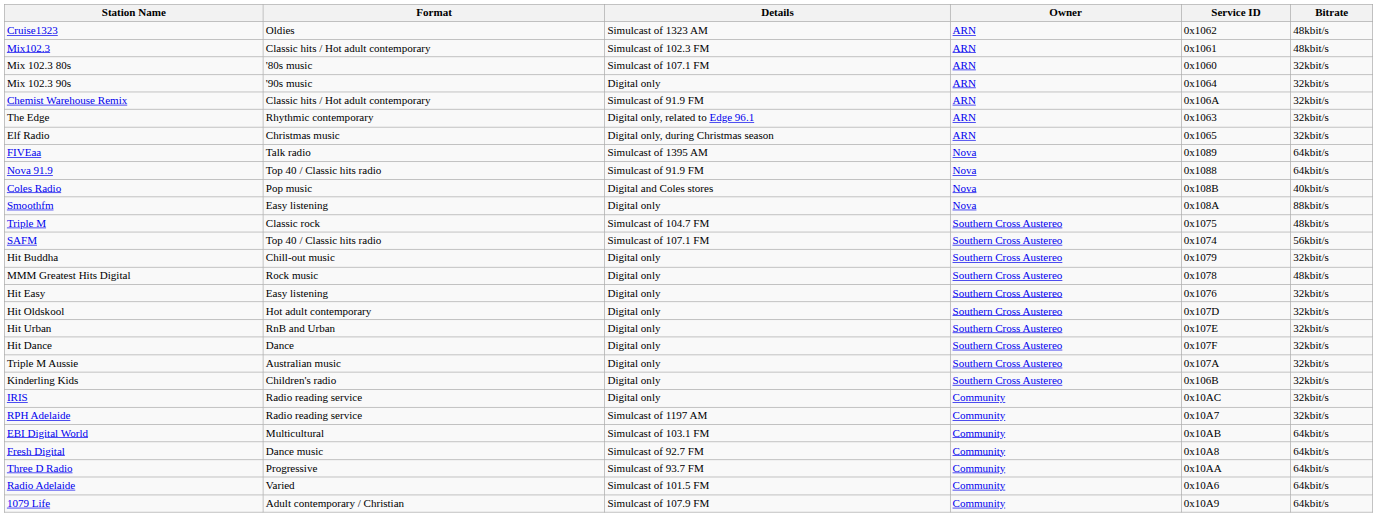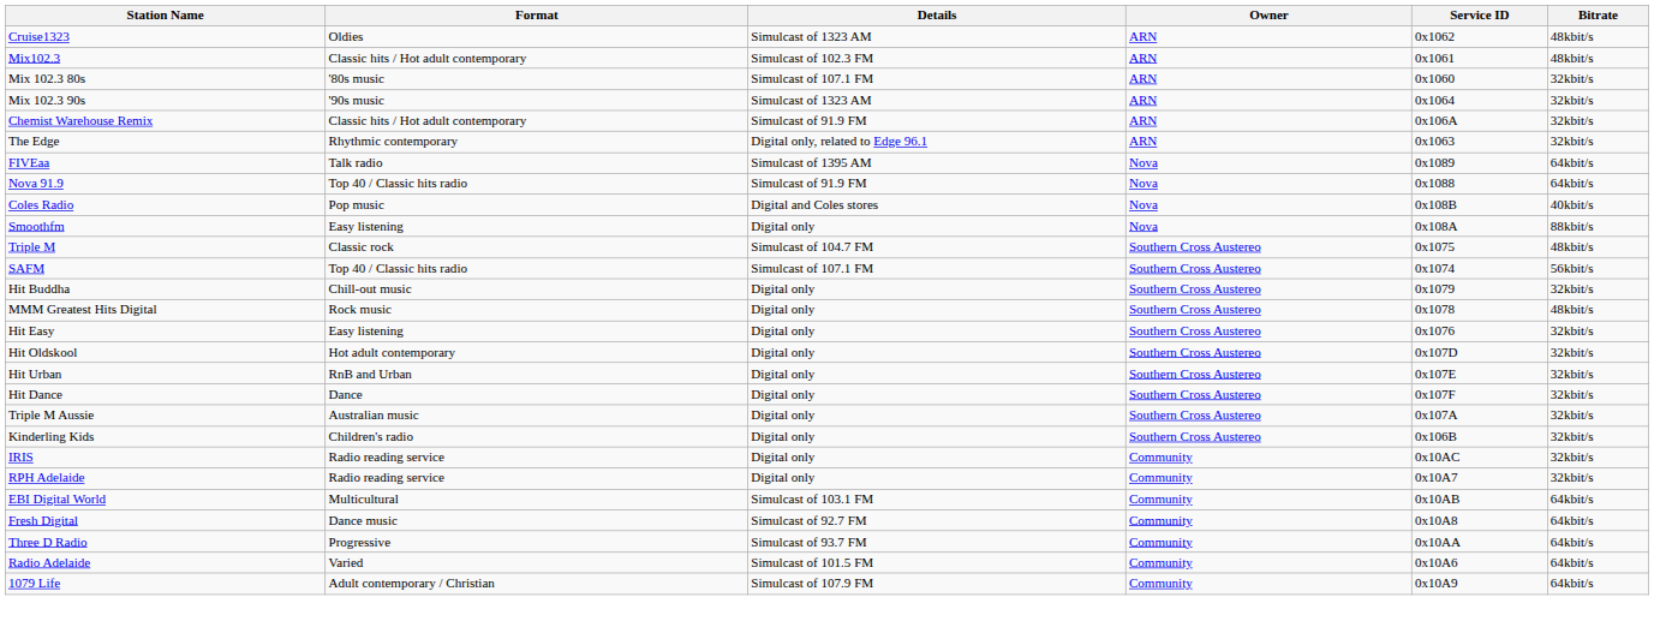Mix 102.3 90s | Details: Digital only -> Simulcast of 1323 AM
- row: Elf Radio | Christmas music | Digital only, during Christmas season | ARN | 0x1065 | 32kbit/s
RPH Adelaide | Details: Simulcast of 1197 AM -> Digital only
